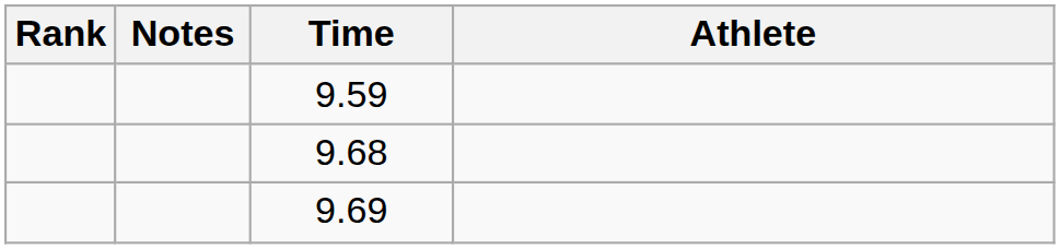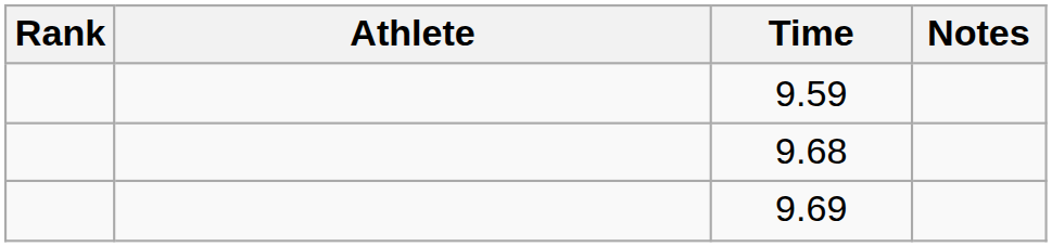columns swapped: Athlete <-> Notes
